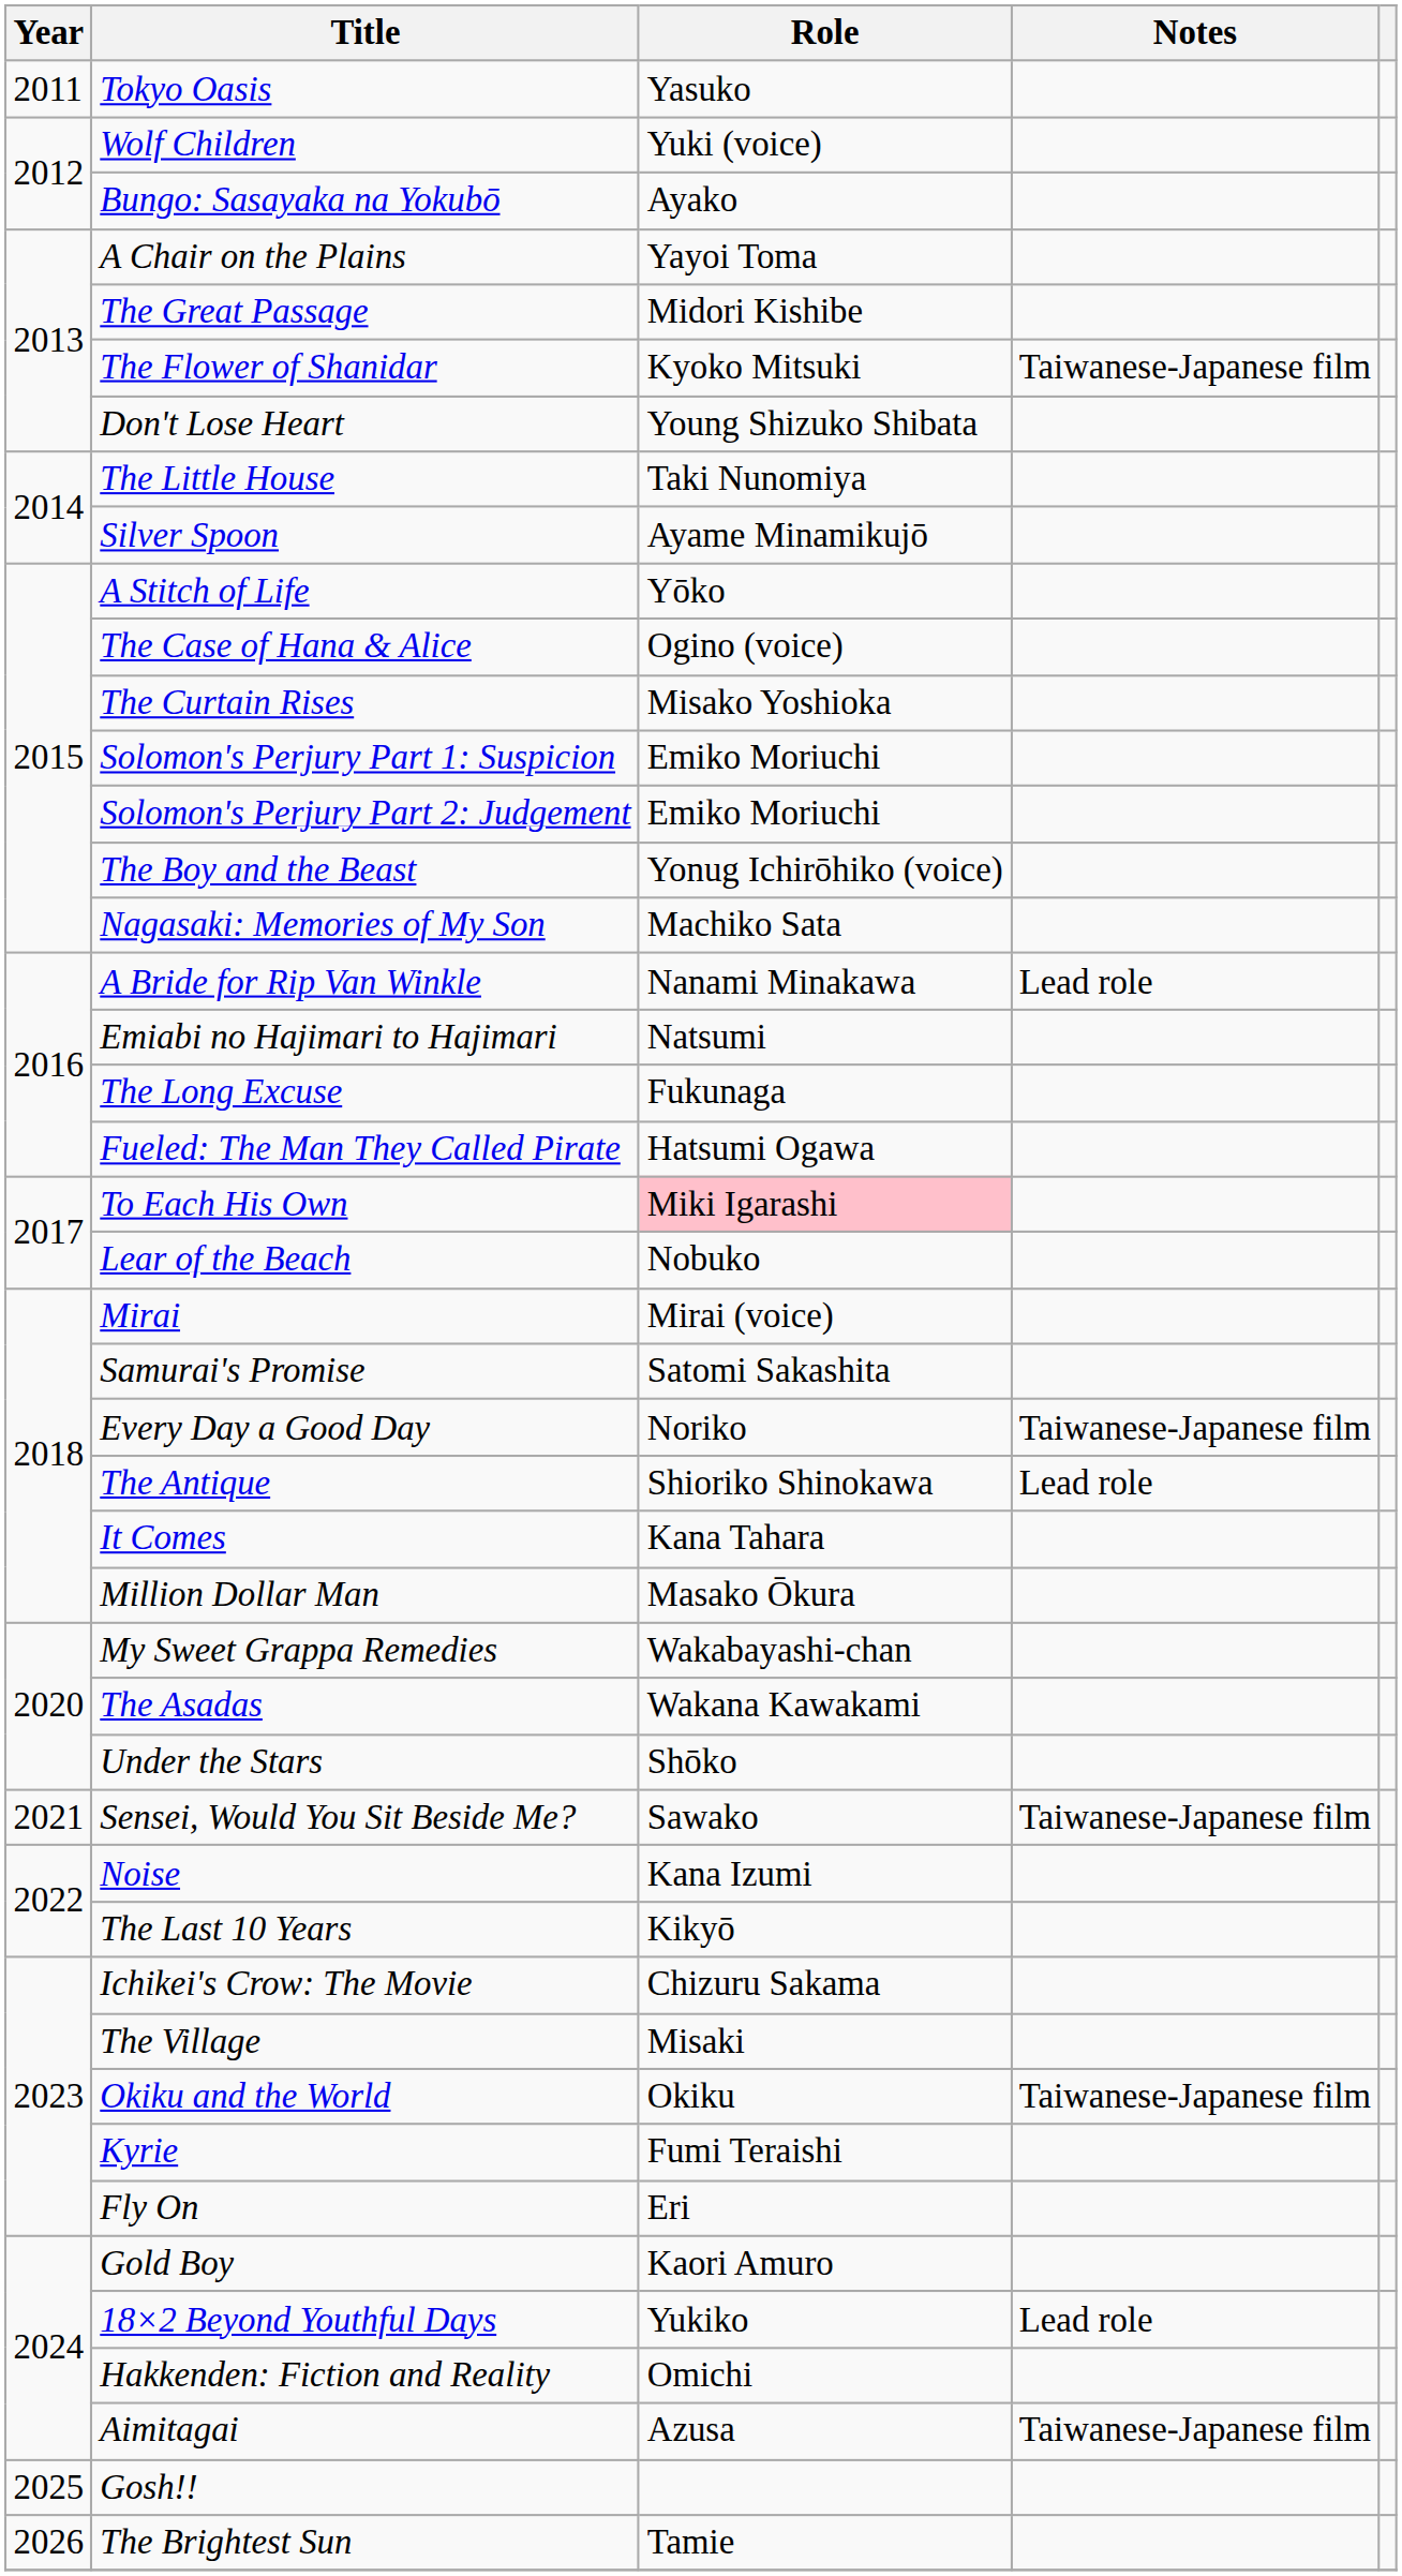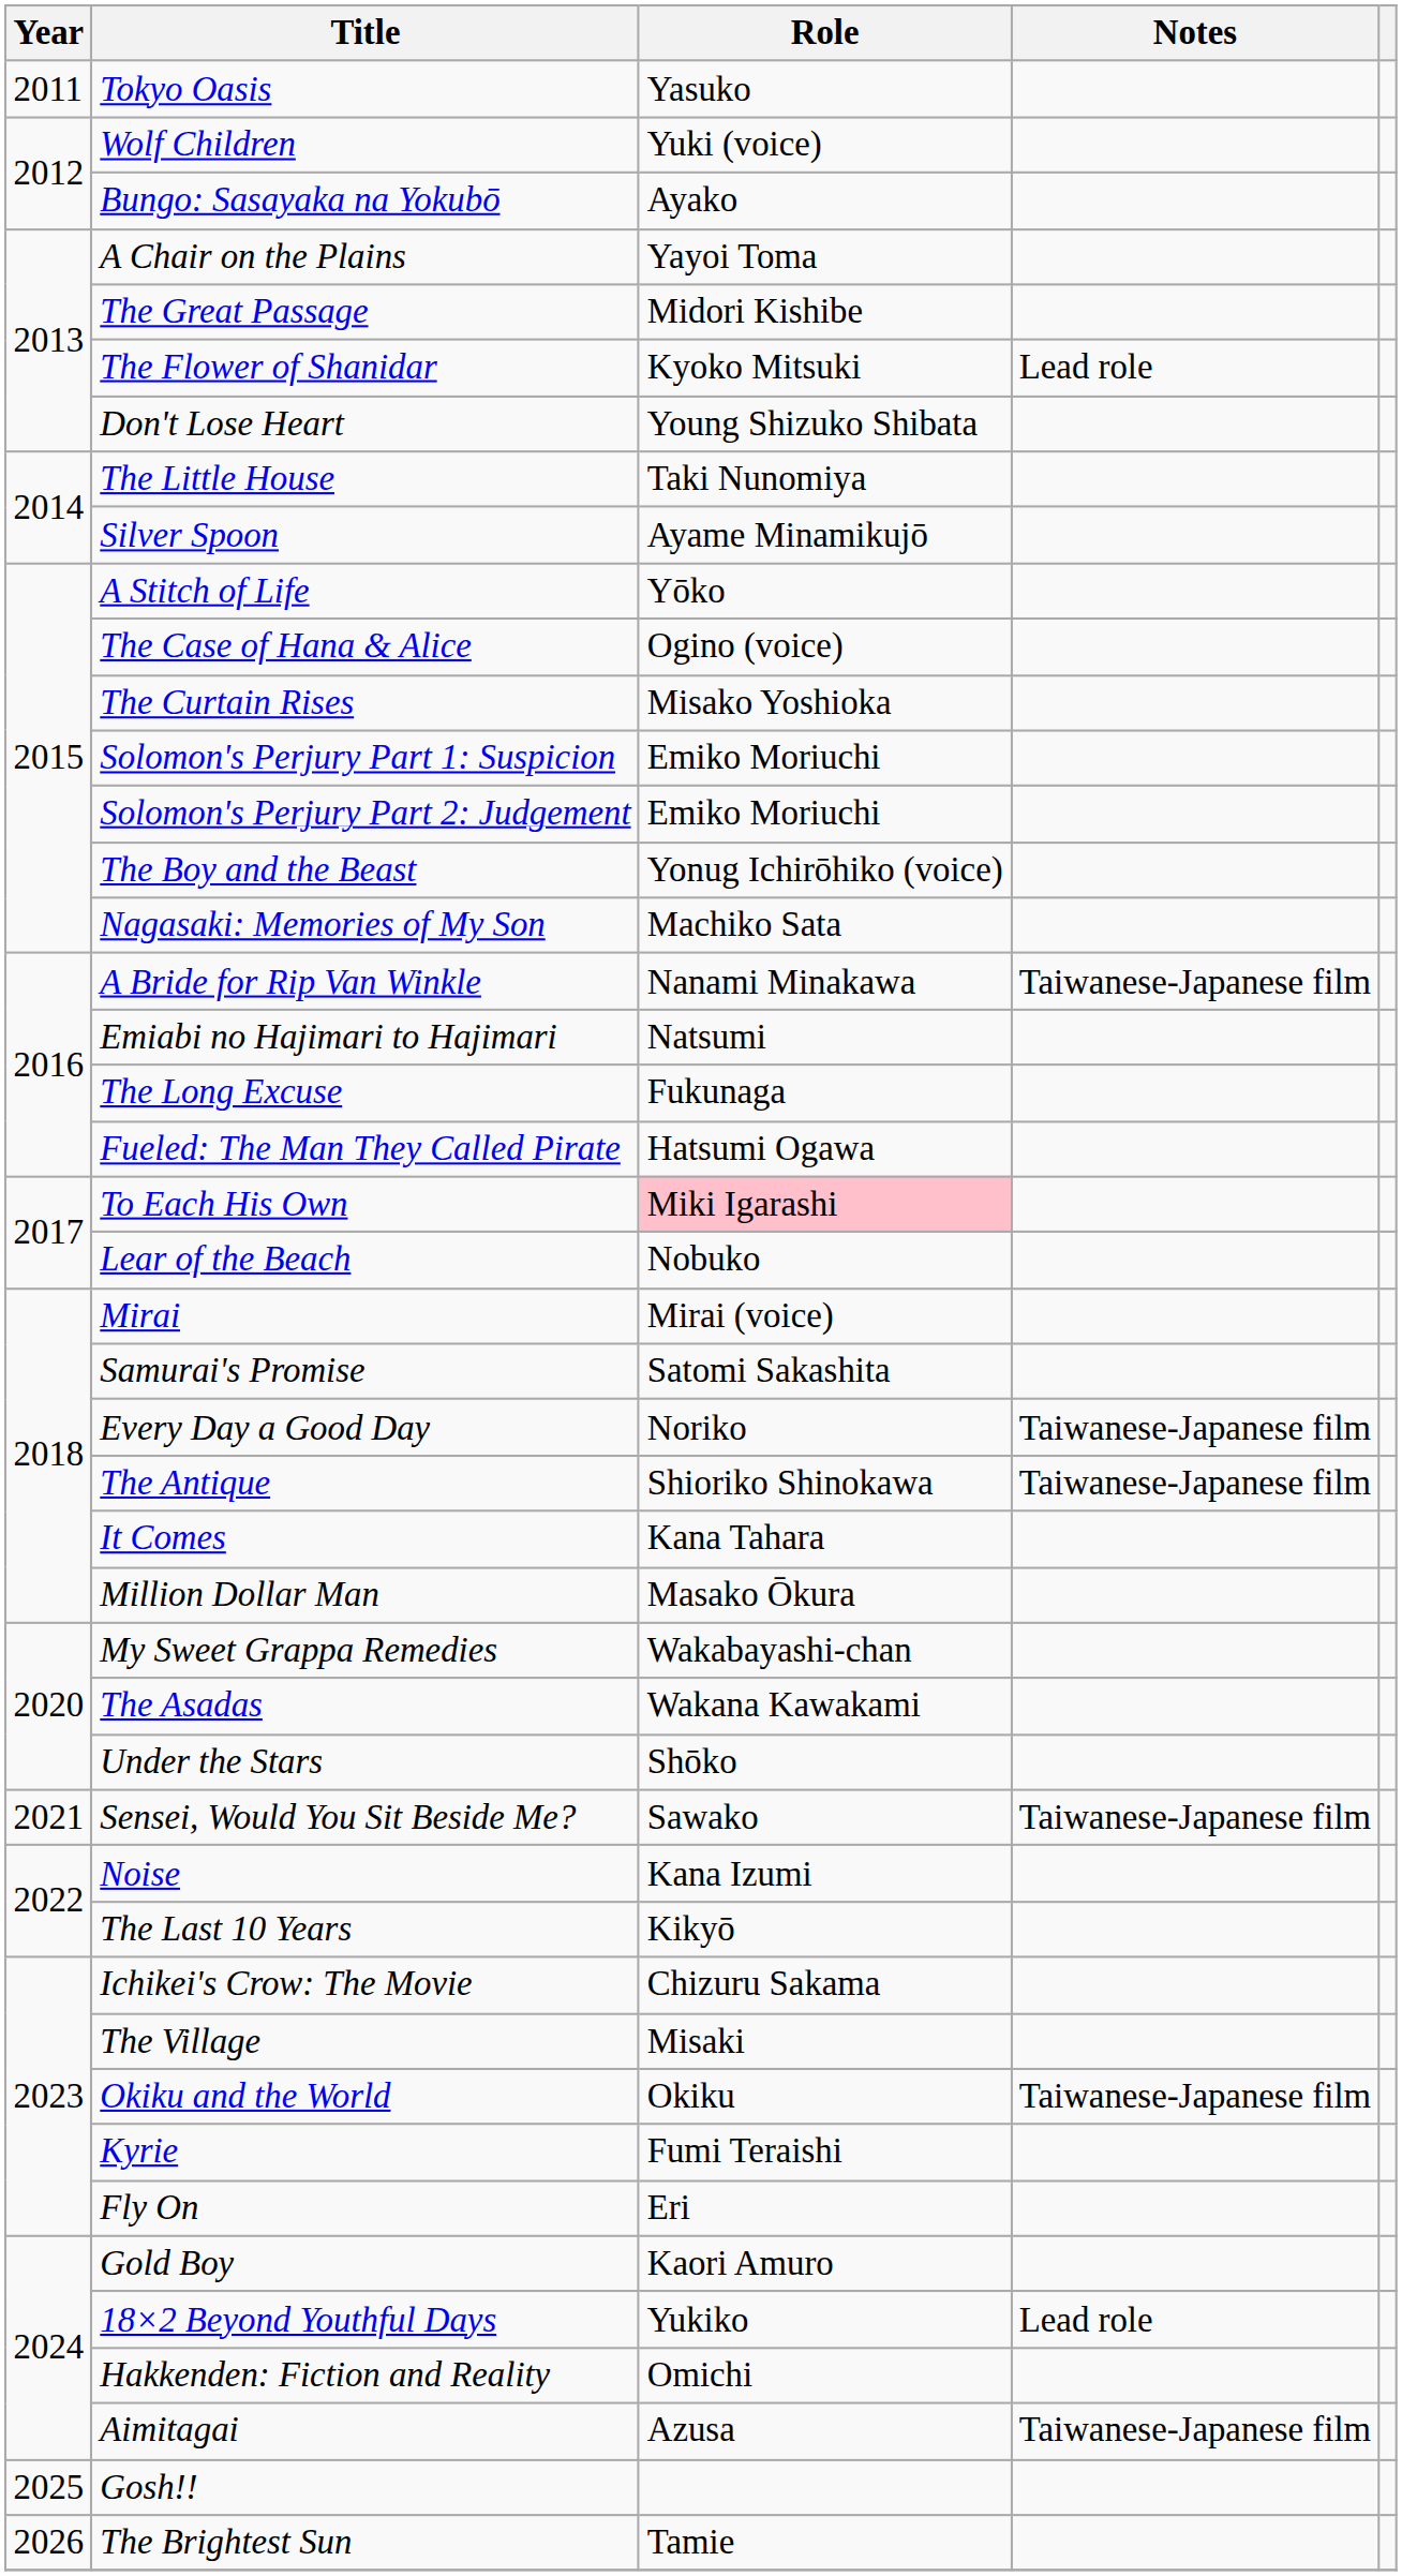The Flower of Shanidar | Notes: Taiwanese-Japanese film -> Lead role
A Bride for Rip Van Winkle | Notes: Lead role -> Taiwanese-Japanese film
The Antique | Notes: Lead role -> Taiwanese-Japanese film
